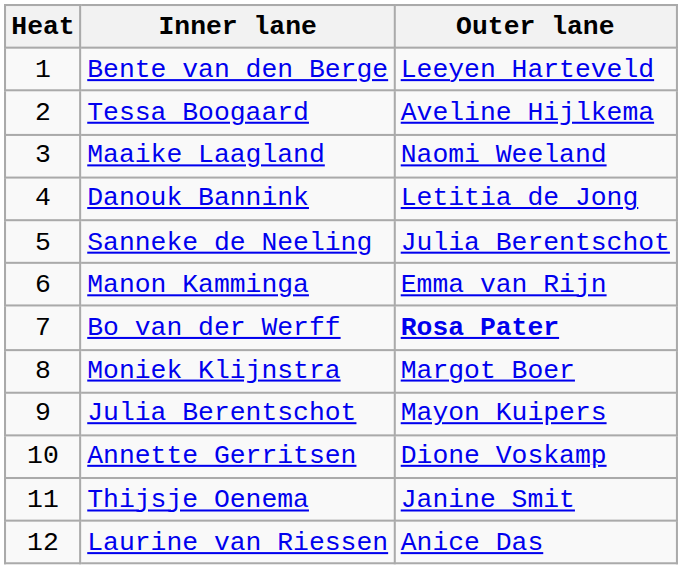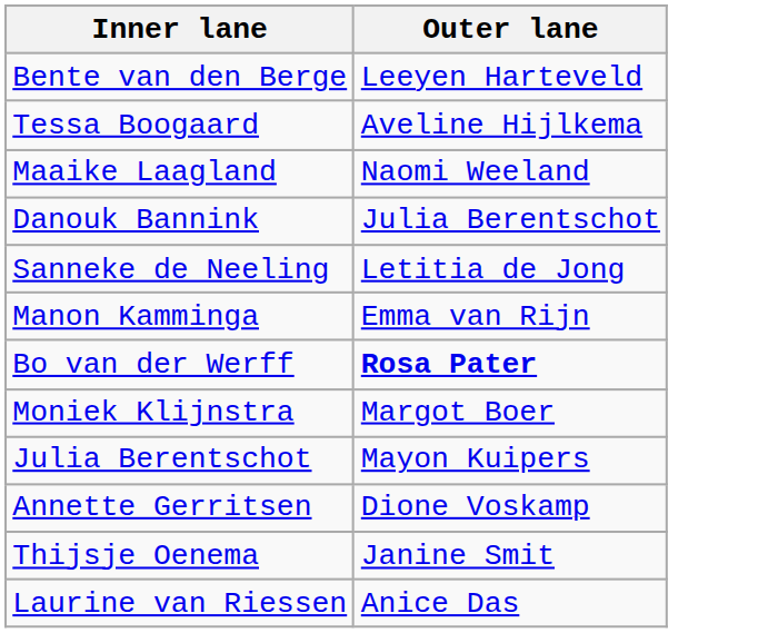- column: Heat | 1 | 2 | 3 | 4 | 5 | 6 | 7 | 8 | 9 | 10 | 11 | 12
Danouk Bannink | Outer lane: Letitia de Jong -> Julia Berentschot
Sanneke de Neeling | Outer lane: Julia Berentschot -> Letitia de Jong
